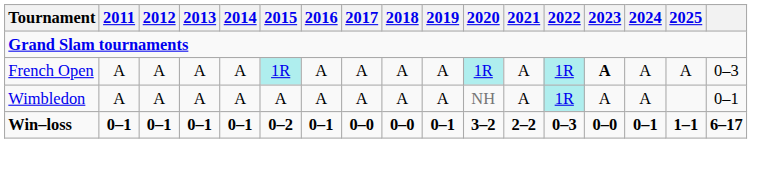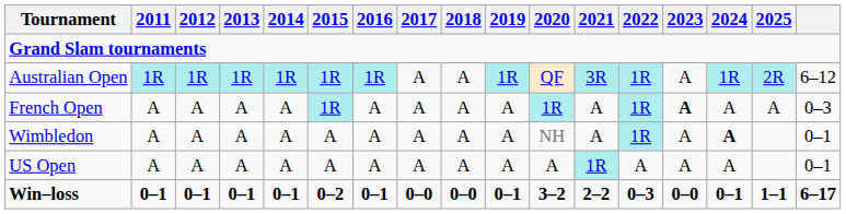+ row: Australian Open | 1R | 1R | 1R | 1R | 1R | 1R | A | A | 1R | QF | 3R | 1R | A | 1R | 2R | 6–12
Wimbledon | 2024: normal -> bold
+ row: US Open | A | A | A | A | A | A | A | A | A | A | 1R | A | A | A | 0–1
